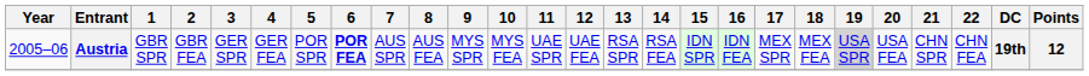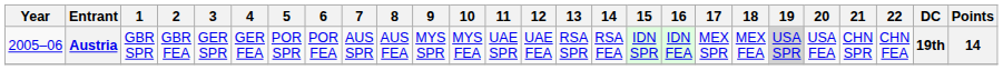Austria | 6: bold -> normal
Austria | Points: 12 -> 14
